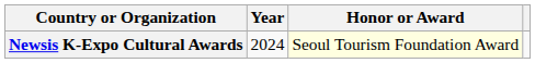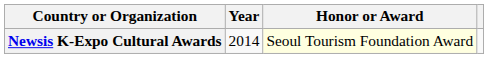Newsis K-Expo Cultural Awards | Year: 2024 -> 2014
